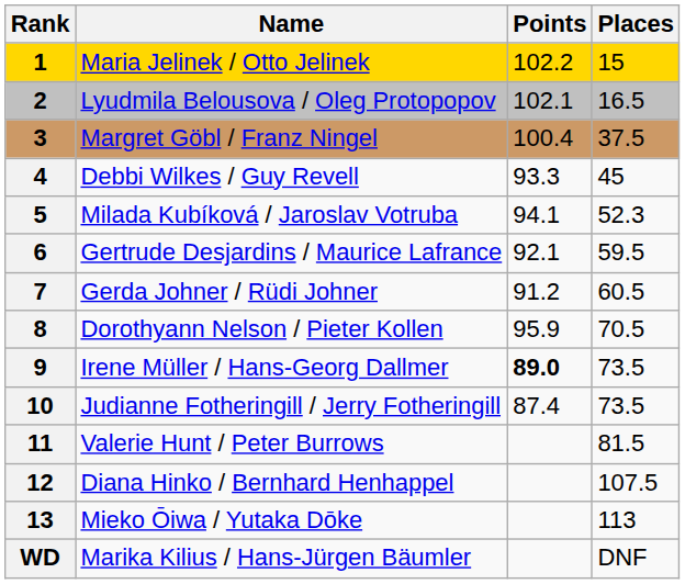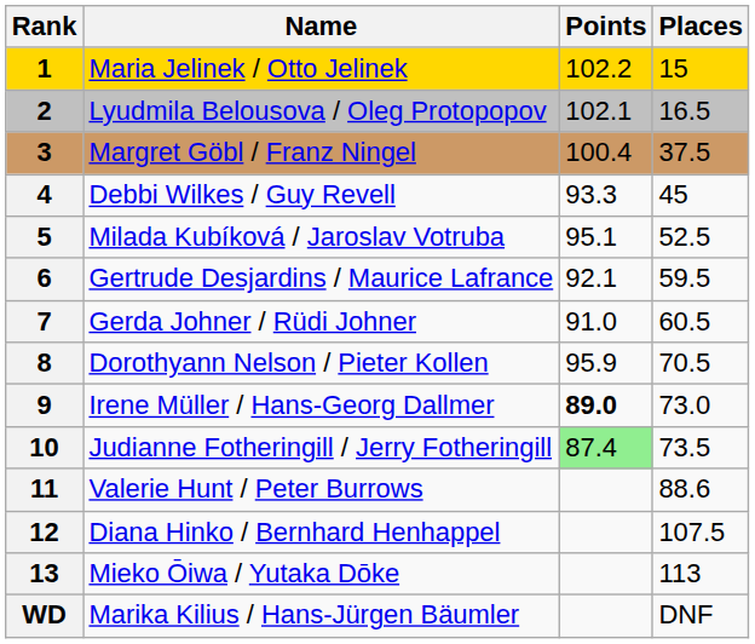Milada Kubíková / Jaroslav Votruba | Points: 94.1 -> 95.1
Milada Kubíková / Jaroslav Votruba | Places: 52.3 -> 52.5
Gerda Johner / Rüdi Johner | Points: 91.2 -> 91.0
Irene Müller / Hans-Georg Dallmer | Places: 73.5 -> 73.0
Judianne Fotheringill / Jerry Fotheringill | Points: no background -> lightgreen background
Valerie Hunt / Peter Burrows | Places: 81.5 -> 88.6
